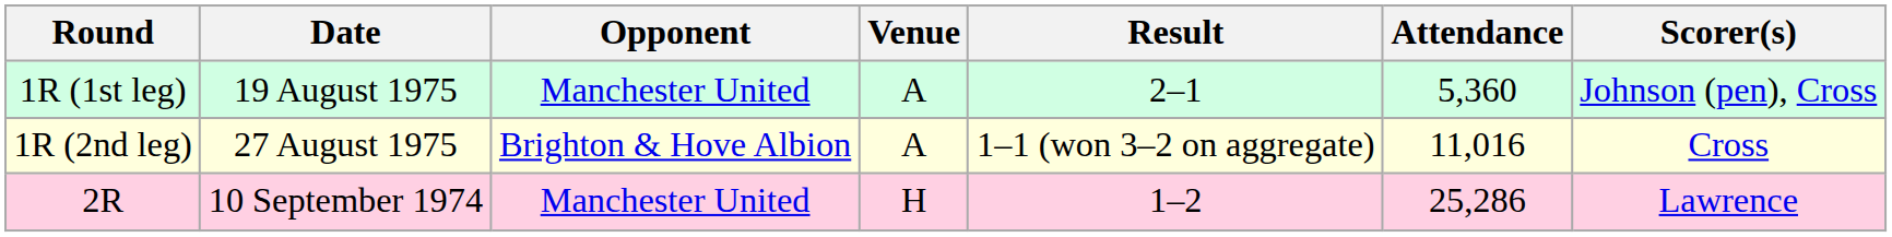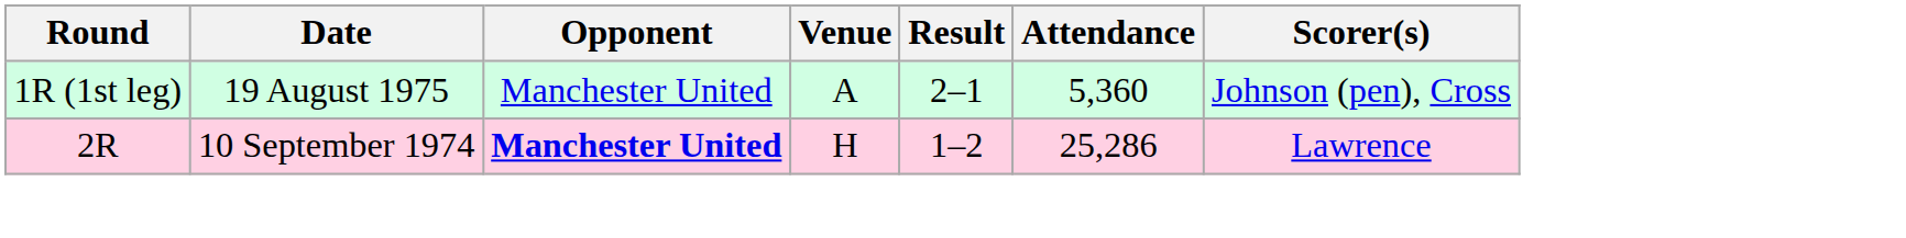- row: 1R (2nd leg) | 27 August 1975 | Brighton & Hove Albion | A | 1–1 (won 3–2 on aggregate) | 11,016 | Cross
2R | Opponent: normal -> bold
